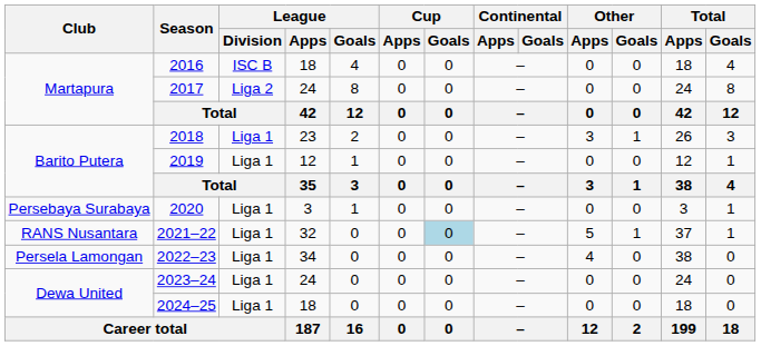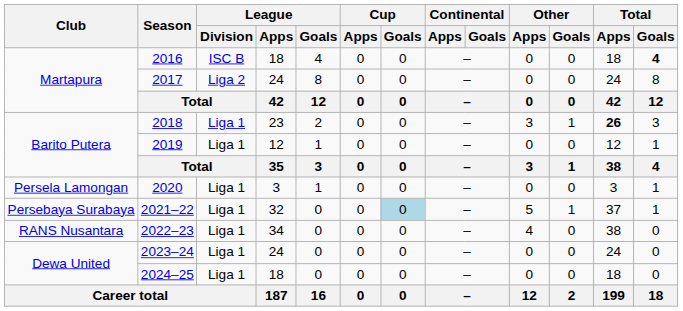2016 | Total / Goals: normal -> bold
2018 | Total / Apps: normal -> bold
2020 | Club: Persebaya Surabaya -> Persela Lamongan
2021–22 | Club: RANS Nusantara -> Persebaya Surabaya
2022–23 | Club: Persela Lamongan -> RANS Nusantara
